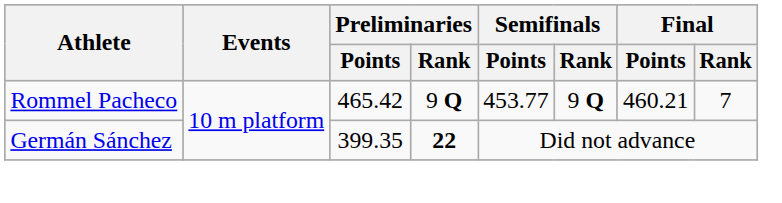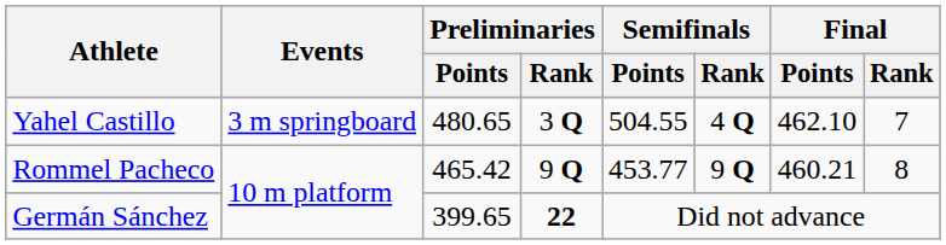+ row: Yahel Castillo | 3 m springboard | 480.65 | 3 Q | 504.55 | 4 Q | 462.10 | 7
Rommel Pacheco | Final / Rank: 7 -> 8
Germán Sánchez | Preliminaries / Points: 399.35 -> 399.65
